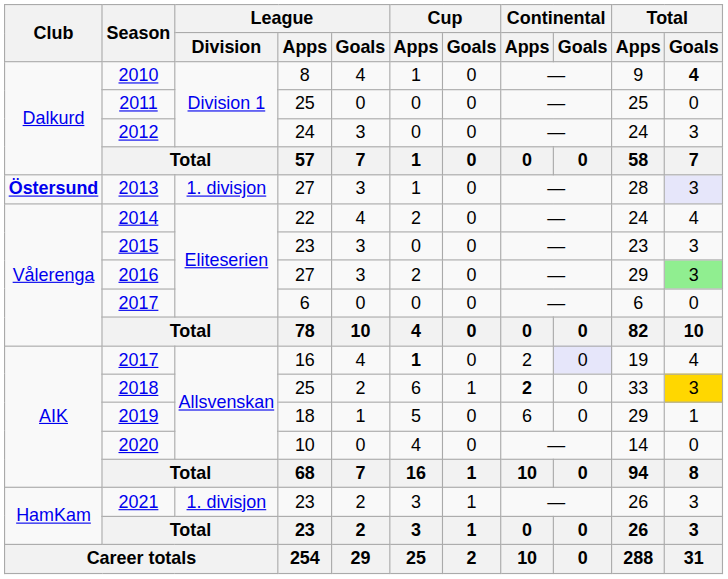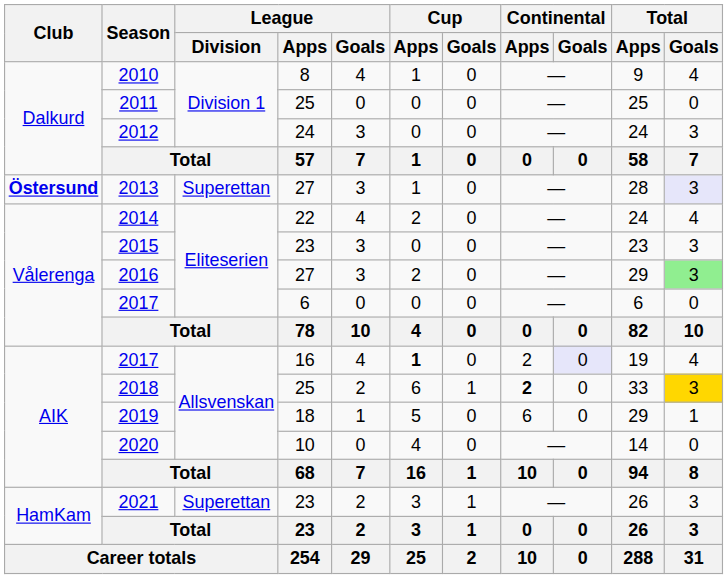2010 | Total / Goals: bold -> normal
2013 | League / Division: 1. divisjon -> Superettan
2021 | League / Division: 1. divisjon -> Superettan
